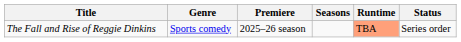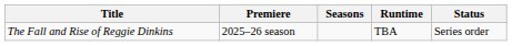- column: Genre | Sports comedy
The Fall and Rise of Reggie Dinkins | Runtime: lightsalmon background -> no background
